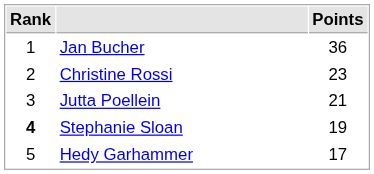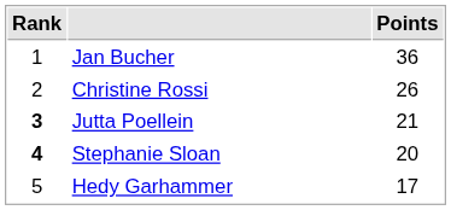Christine Rossi | Points: 23 -> 26
Jutta Poellein | Rank: normal -> bold
Stephanie Sloan | Points: 19 -> 20
